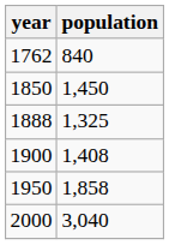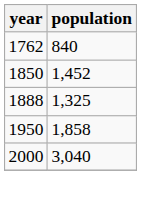1850 | population: 1,450 -> 1,452
- row: 1900 | 1,408
